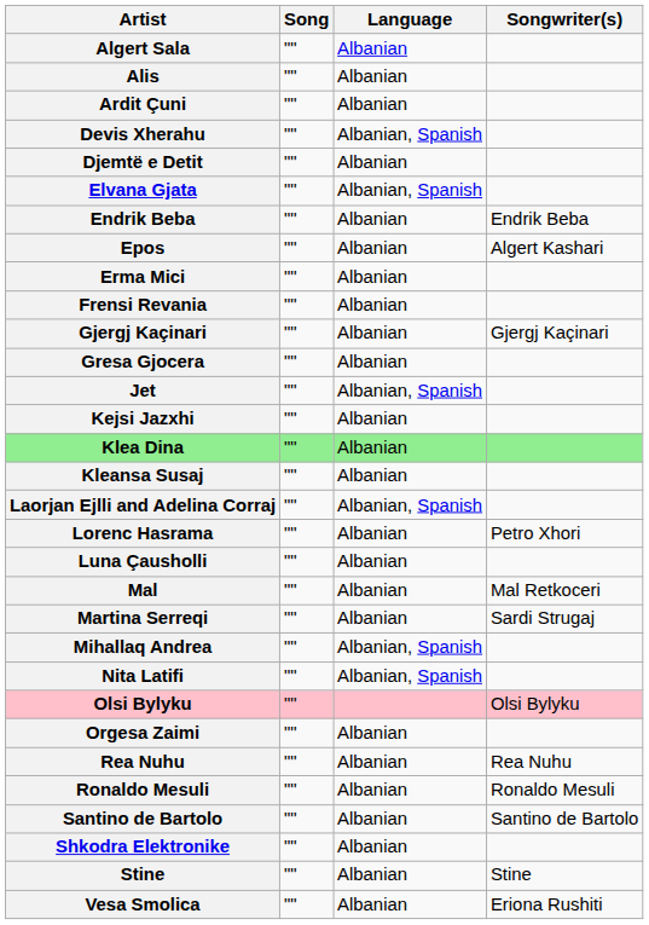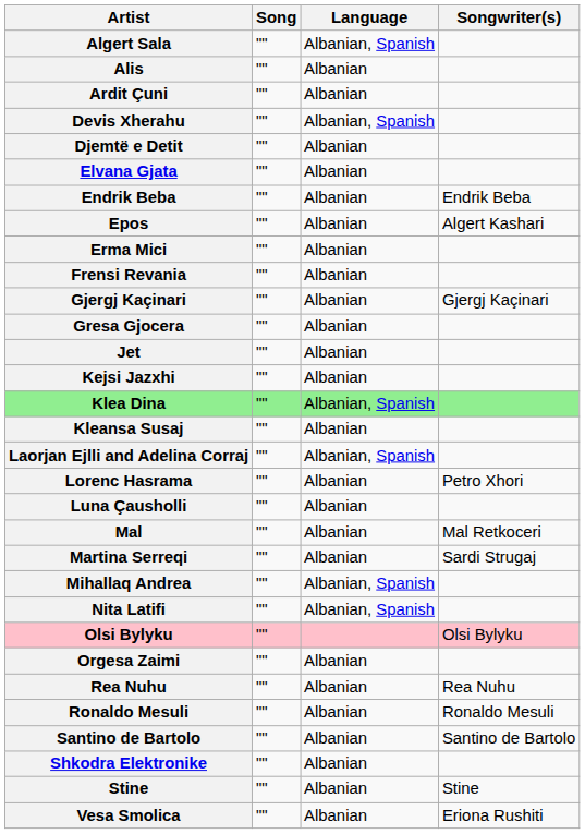Algert Sala | Language: Albanian -> Albanian, Spanish
Elvana Gjata | Language: Albanian, Spanish -> Albanian
Jet | Language: Albanian, Spanish -> Albanian
Klea Dina | Language: Albanian -> Albanian, Spanish
